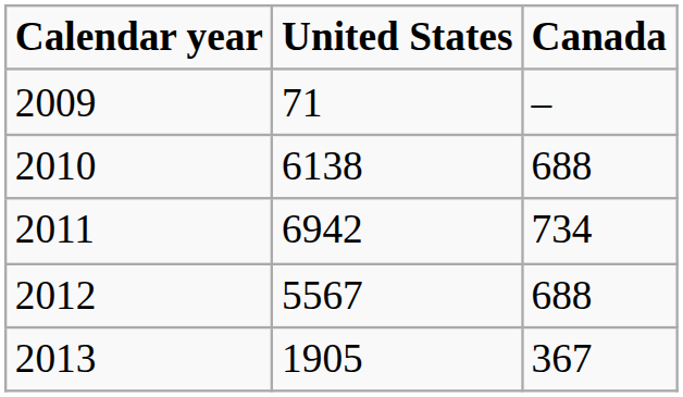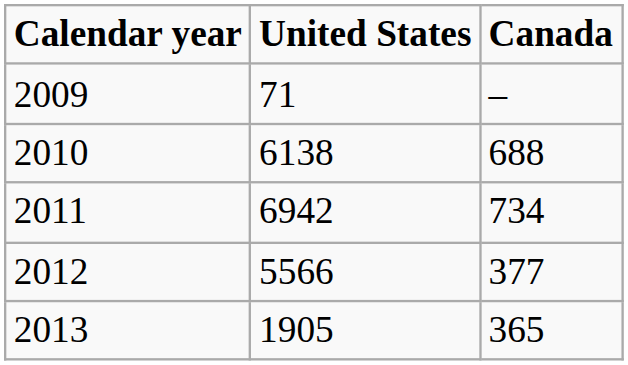2012 | United States: 5567 -> 5566
2012 | Canada: 688 -> 377
2013 | Canada: 367 -> 365
